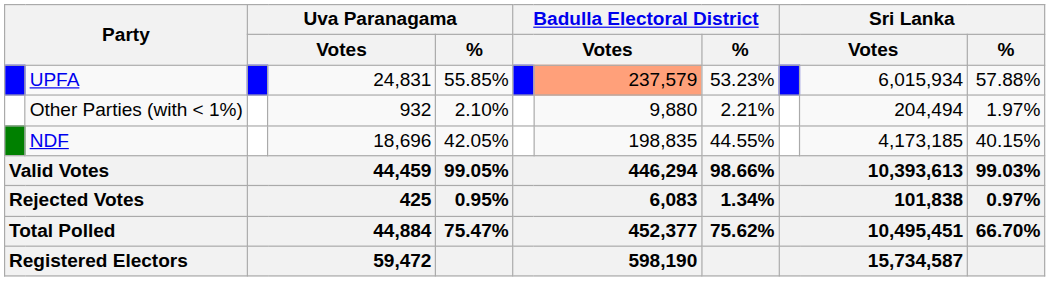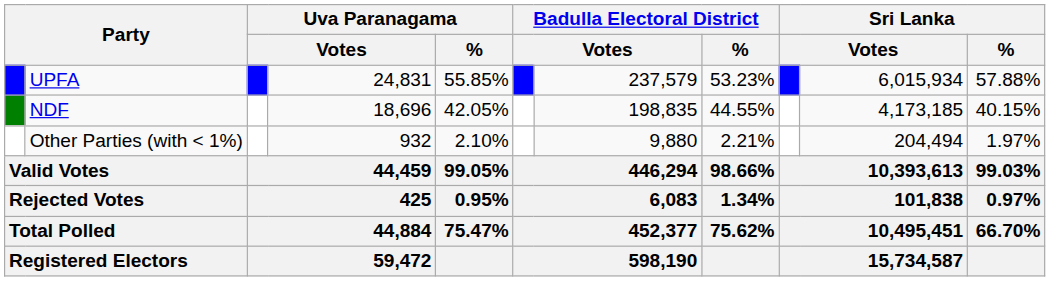UPFA | column 7: lightsalmon background -> no background
rows swapped: NDF <-> Other Parties (with < 1%)
